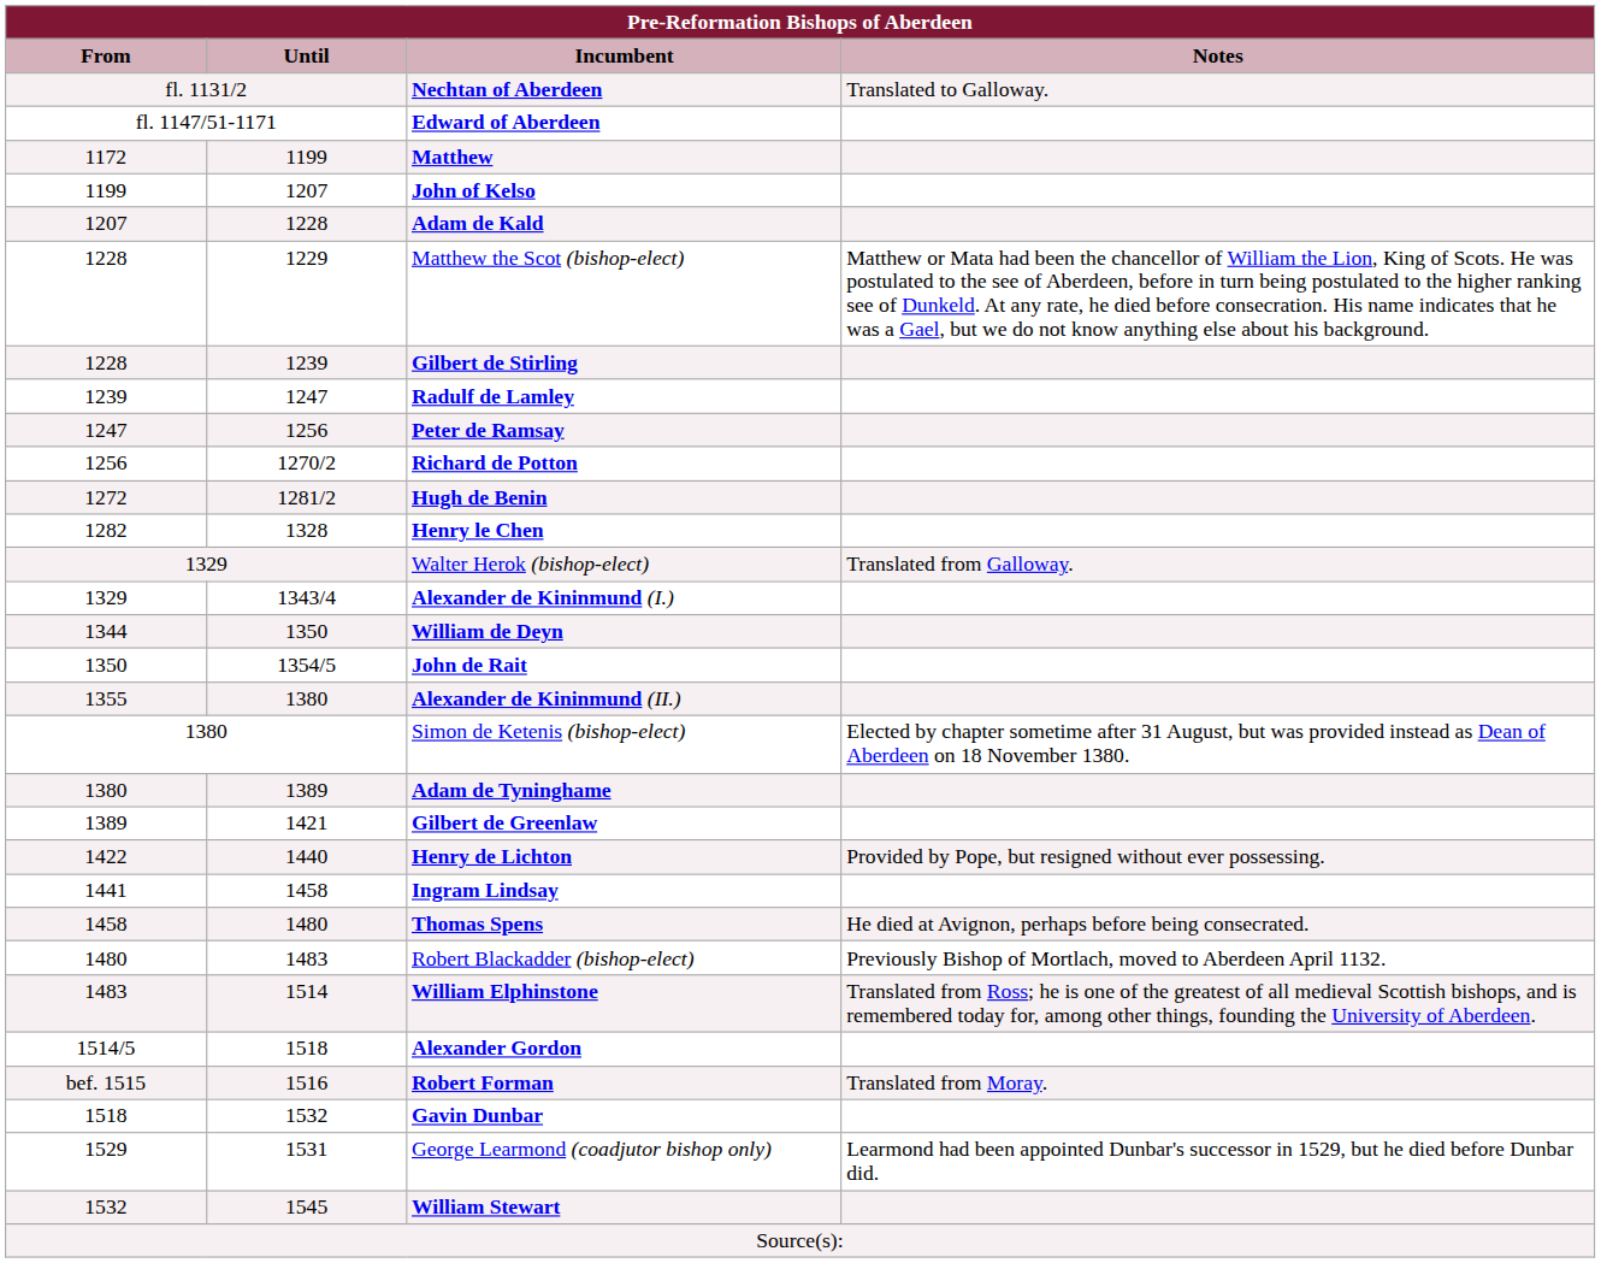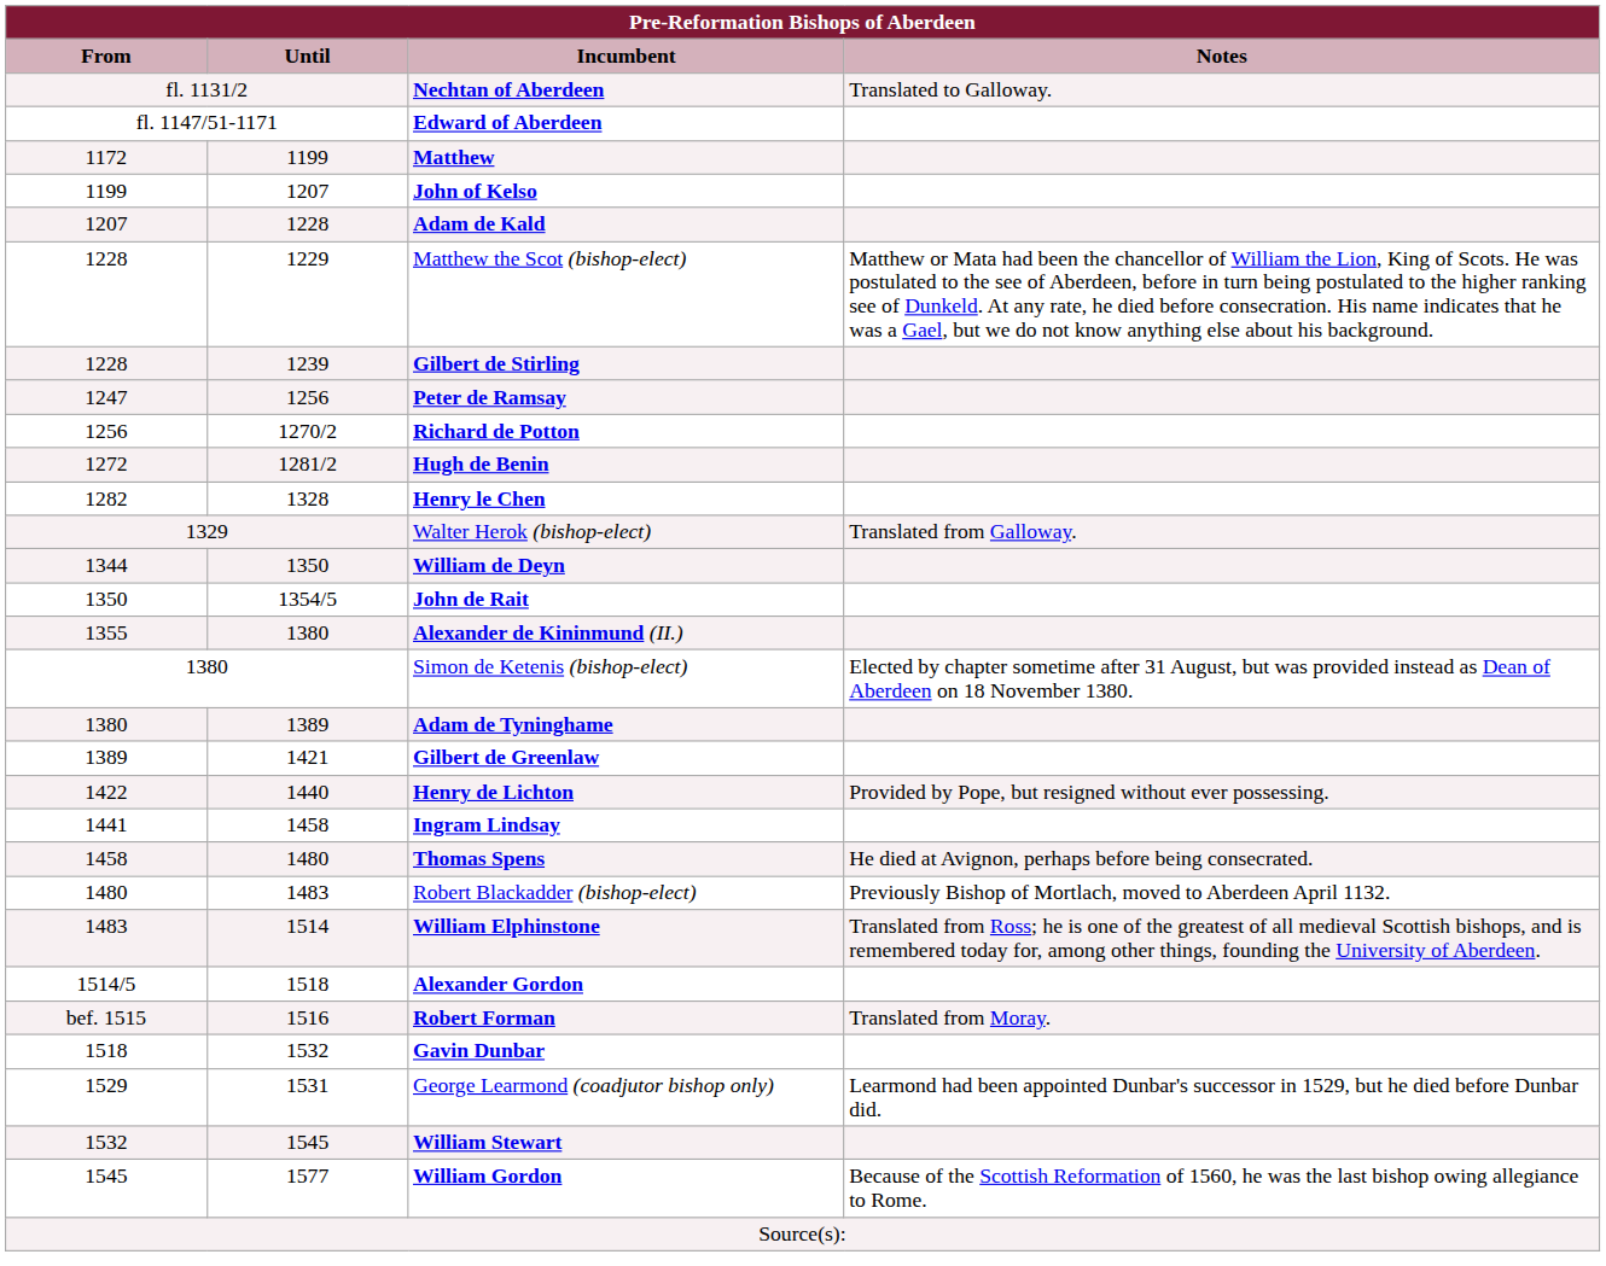- row: 1239 | 1247 | Radulf de Lamley
- row: 1329 | 1343/4 | Alexander de Kininmund (I.)
+ row: 1545 | 1577 | William Gordon | Because of the Scottish Reformation of 1560, he was the last bishop owing allegiance to Rome.
